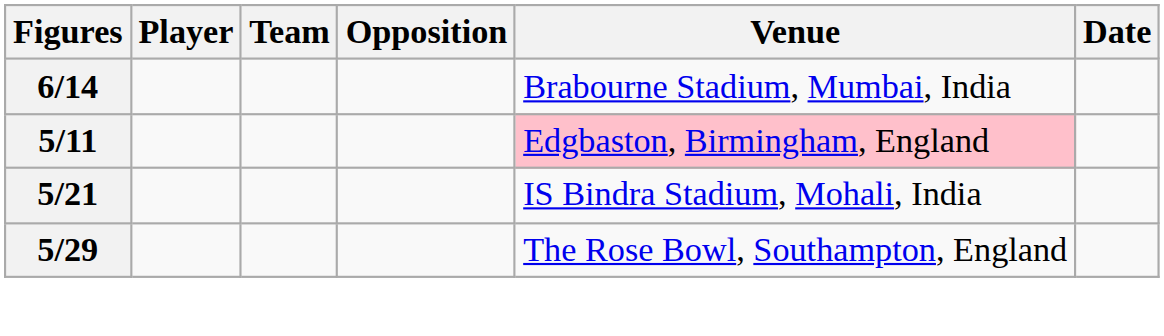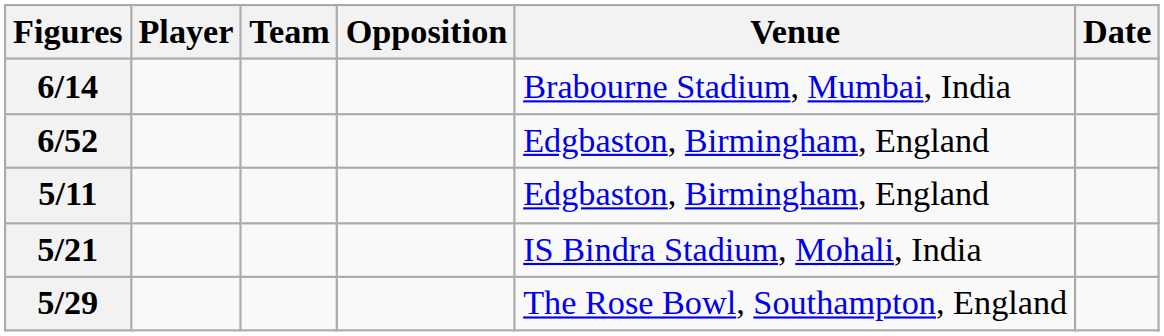+ row: 6/52 | Edgbaston, Birmingham, England
5/11 | Venue: pink background -> no background
